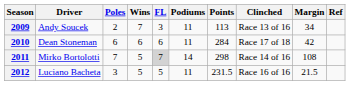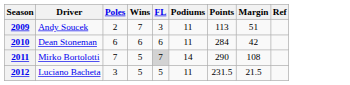- column: Clinched | Race 13 of 16 | Race 17 of 18 | Race 14 of 16 | Race 16 of 16
2009 | Margin: 34 -> 51
2011 | Points: 298 -> 290
